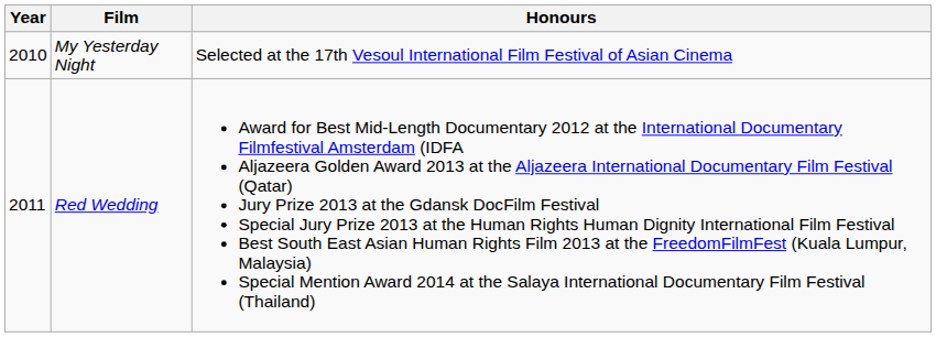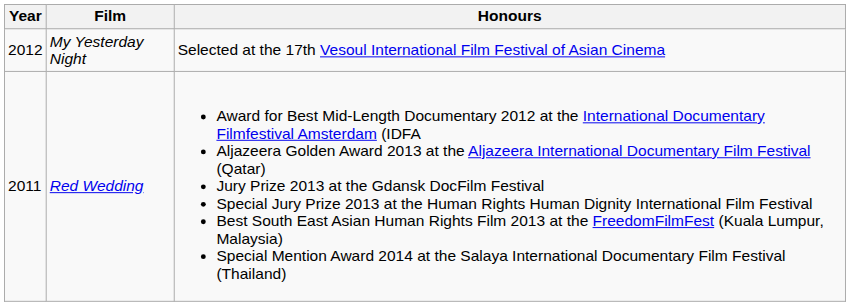My Yesterday Night | Year: 2010 -> 2012
